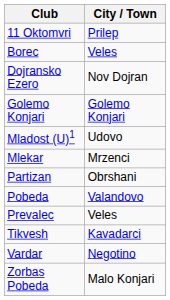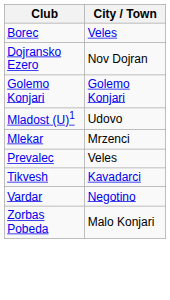- row: 11 Oktomvri | Prilep
- row: Partizan | Obrshani
- row: Pobeda | Valandovo
